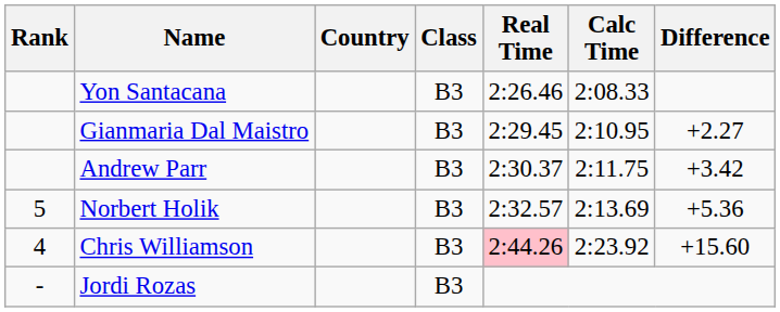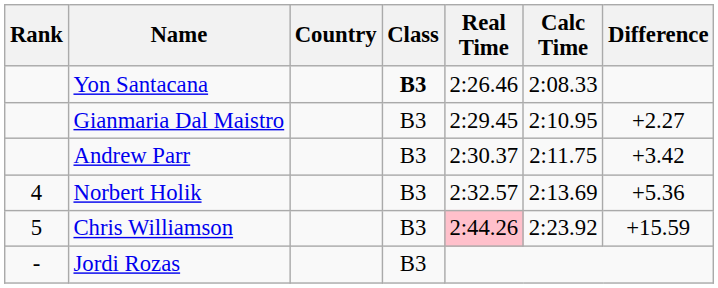Yon Santacana | Class: normal -> bold
Norbert Holik | Rank: 5 -> 4
Chris Williamson | Rank: 4 -> 5
Chris Williamson | Difference: +15.60 -> +15.59
